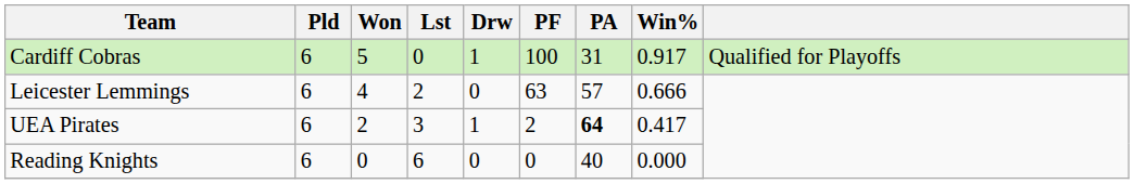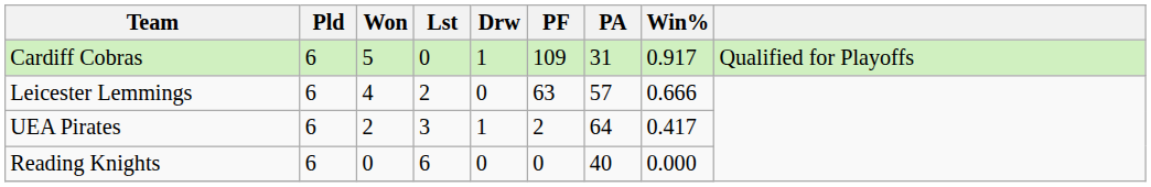Cardiff Cobras | PF: 100 -> 109
UEA Pirates | PA: bold -> normal
